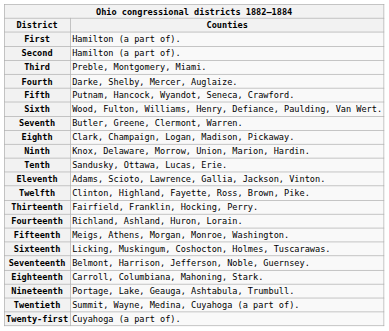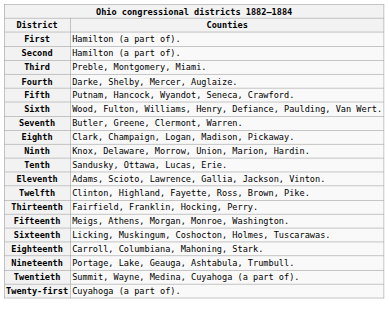- row: Fourteenth | Richland, Ashland, Huron, Lorain.
- row: Seventeenth | Belmont, Harrison, Jefferson, Noble, Guernsey.
